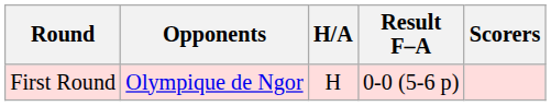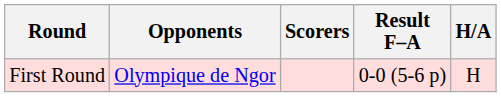columns swapped: H/A <-> Scorers
